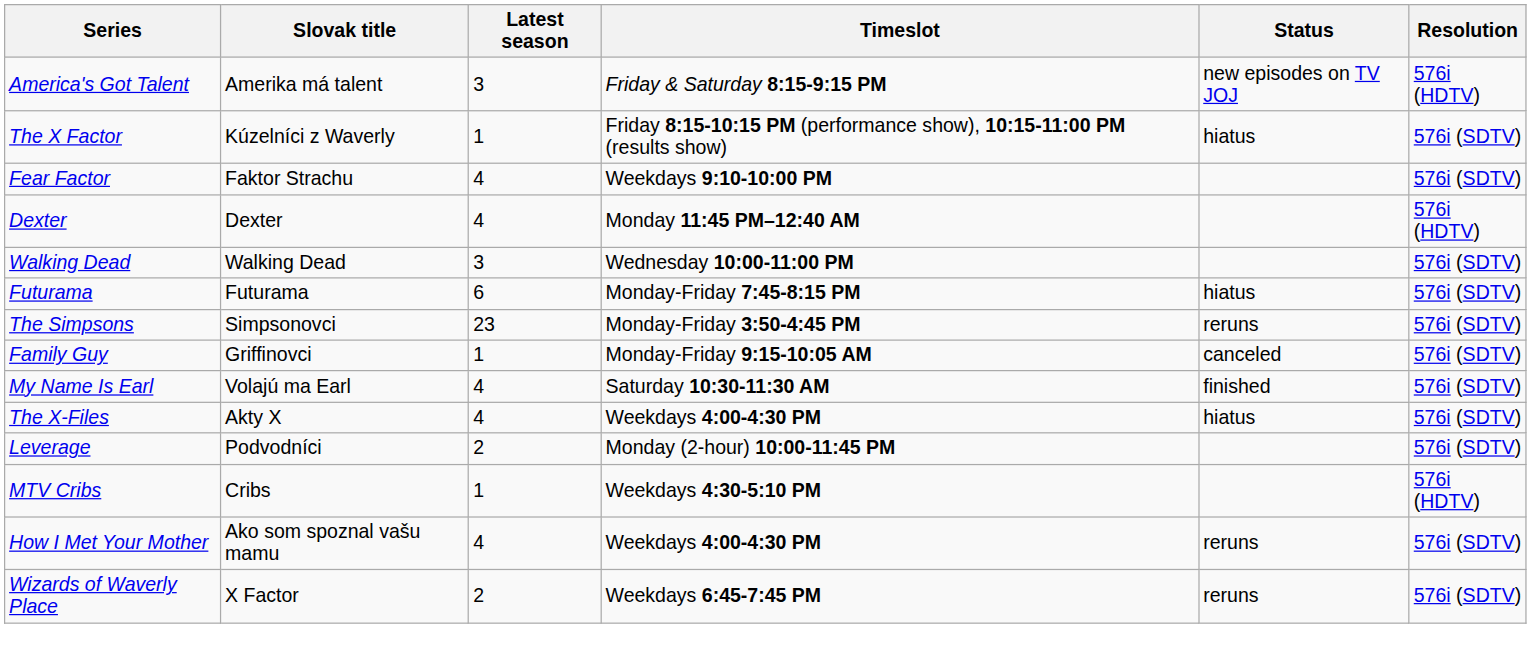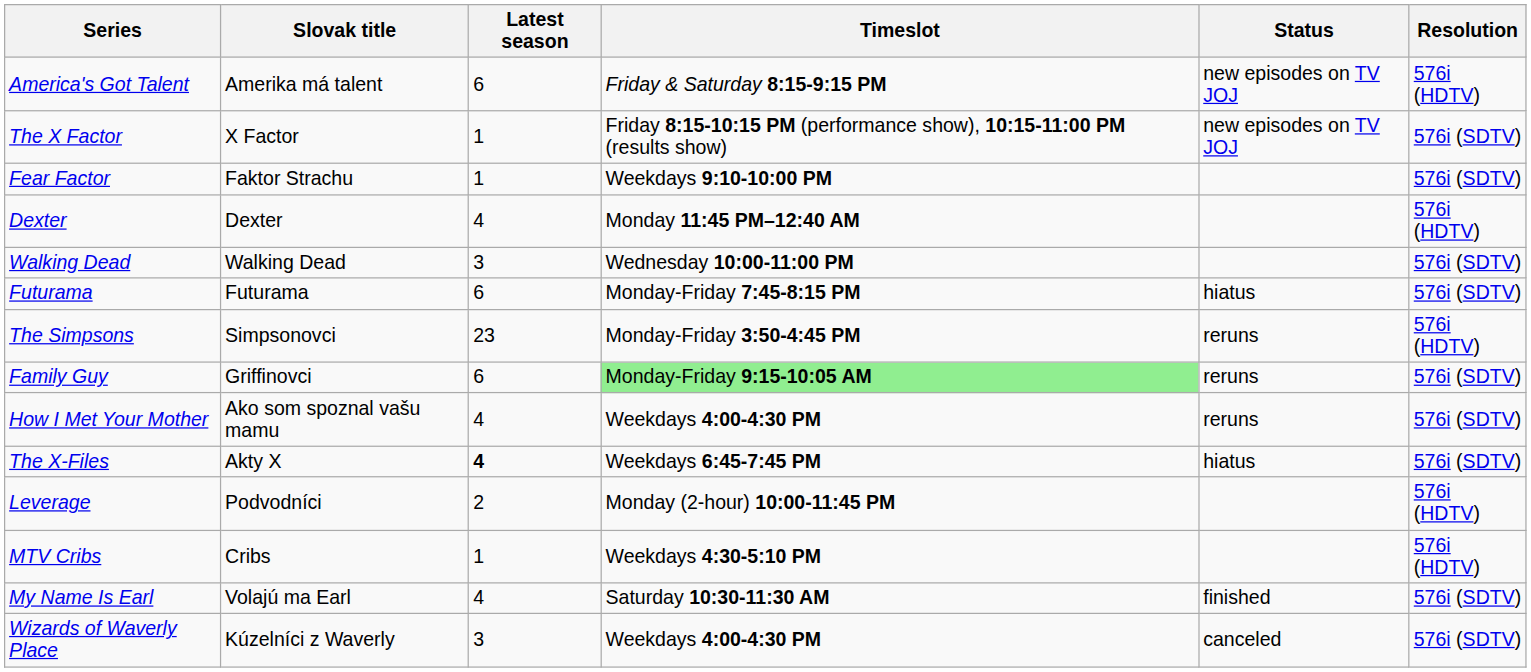America's Got Talent | Latest season: 3 -> 6
The X Factor | Slovak title: Kúzelníci z Waverly -> X Factor
The X Factor | Status: hiatus -> new episodes on TV JOJ
Fear Factor | Latest season: 4 -> 1
The Simpsons | Resolution: 576i (SDTV) -> 576i (HDTV)
Family Guy | Latest season: 1 -> 6
Family Guy | Timeslot: no background -> lightgreen background
Family Guy | Status: canceled -> reruns
rows swapped: How I Met Your Mother <-> My Name Is Earl
The X-Files | Latest season: normal -> bold
The X-Files | Timeslot: Weekdays 4:00-4:30 PM -> Weekdays 6:45-7:45 PM
Leverage | Resolution: 576i (SDTV) -> 576i (HDTV)
Wizards of Waverly Place | Slovak title: X Factor -> Kúzelníci z Waverly
Wizards of Waverly Place | Latest season: 2 -> 3
Wizards of Waverly Place | Timeslot: Weekdays 6:45-7:45 PM -> Weekdays 4:00-4:30 PM
Wizards of Waverly Place | Status: reruns -> canceled
